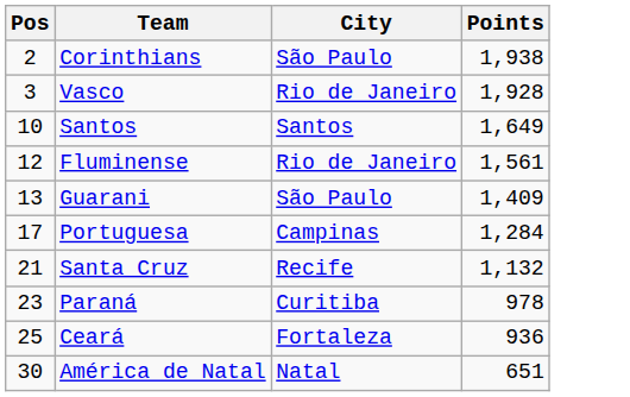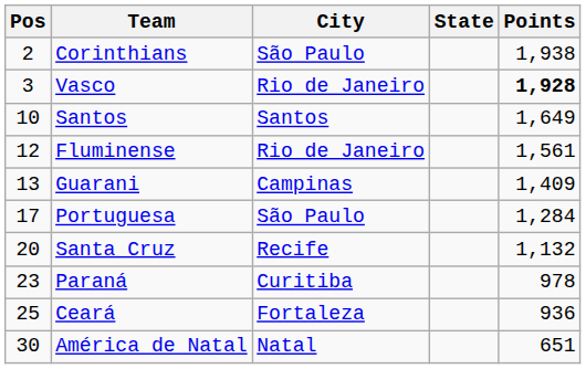+ column: State
Vasco | Points: normal -> bold
Guarani | City: São Paulo -> Campinas
Portuguesa | City: Campinas -> São Paulo
Santa Cruz | Pos: 21 -> 20
